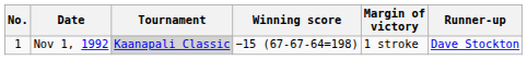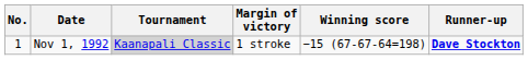columns swapped: Winning score <-> Margin of victory
Nov 1, 1992 | Runner-up: normal -> bold
